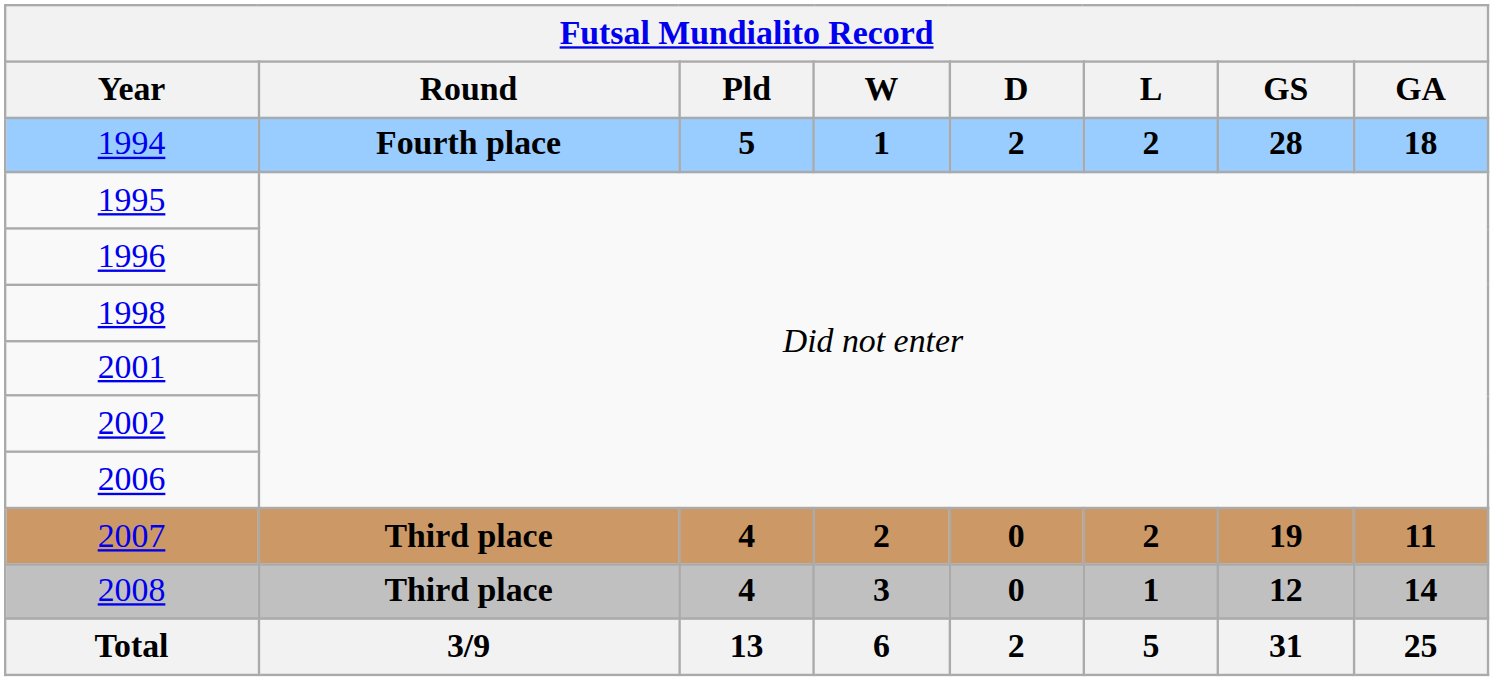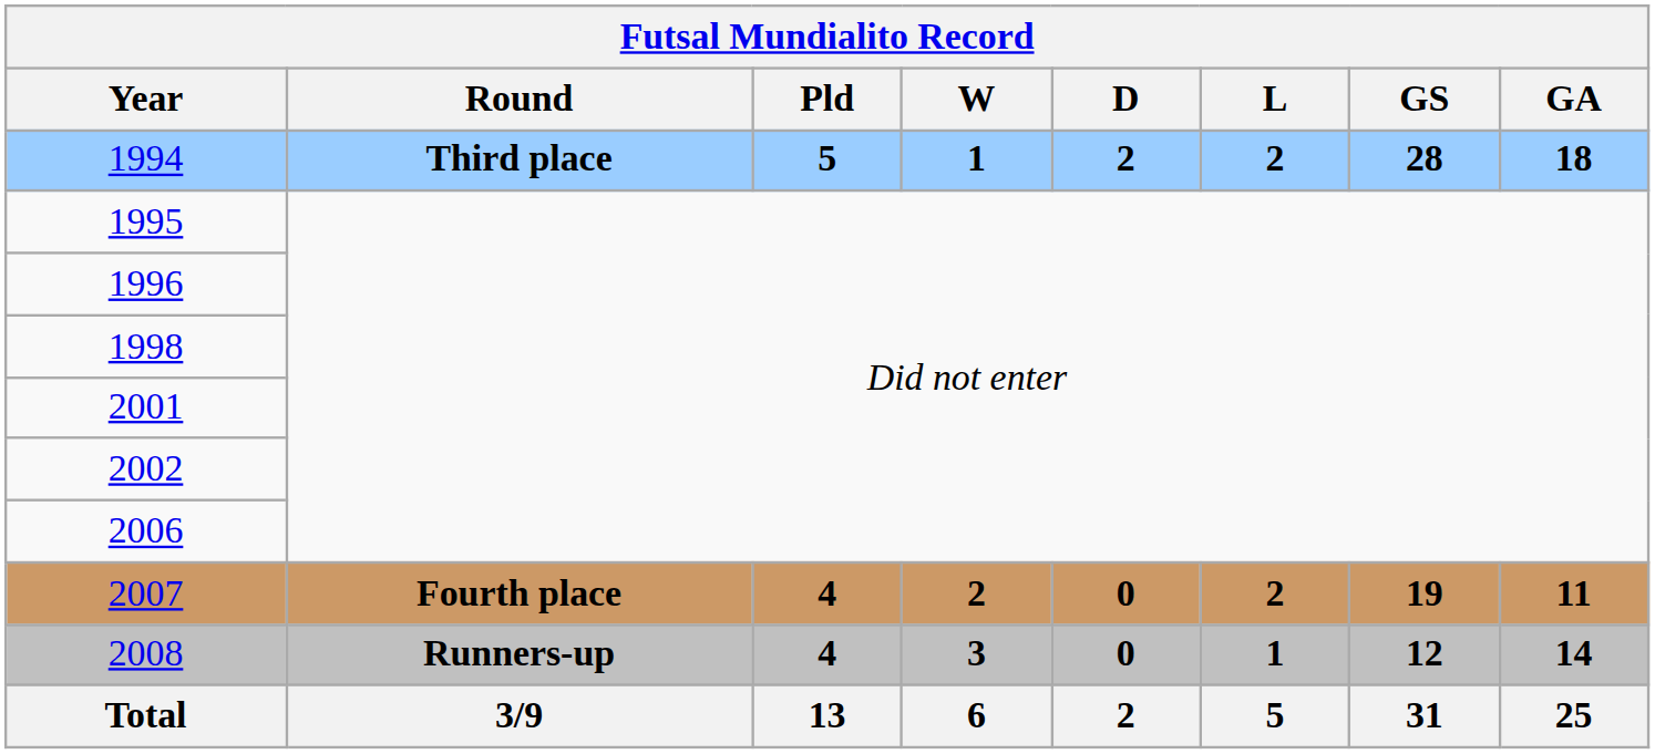1994 | Round: Fourth place -> Third place
2007 | Round: Third place -> Fourth place
2008 | Round: Third place -> Runners-up
